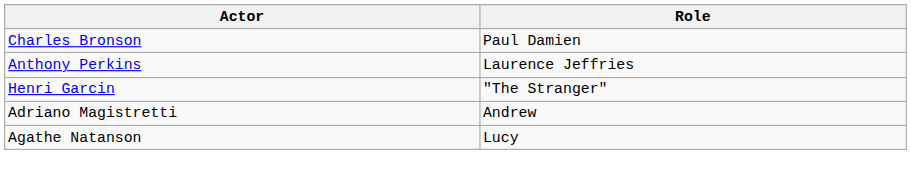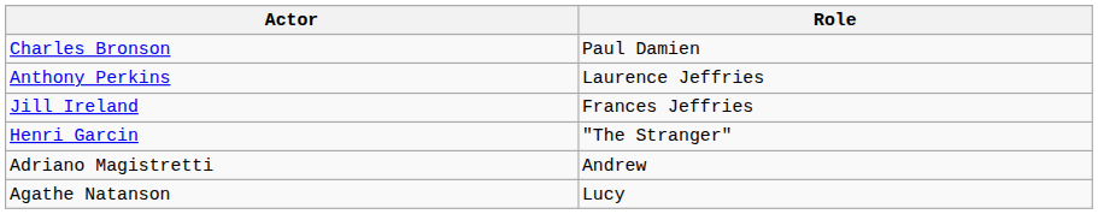+ row: Jill Ireland | Frances Jeffries
